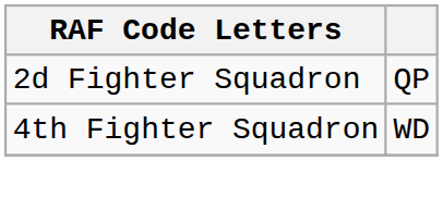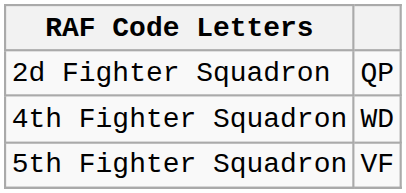+ row: 5th Fighter Squadron | VF
